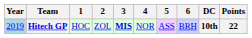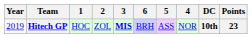columns swapped: 4 <-> 6
Hitech GP | Year: lightblue background -> no background
Hitech GP | Points: 22 -> 23
